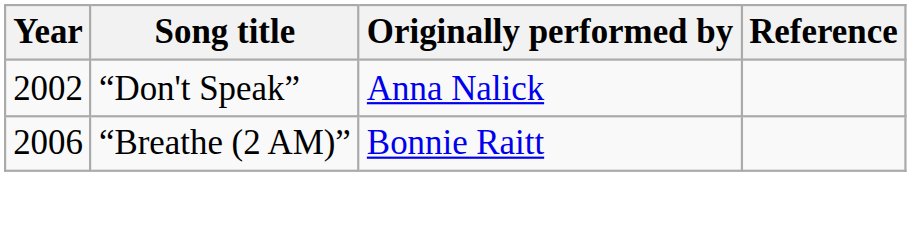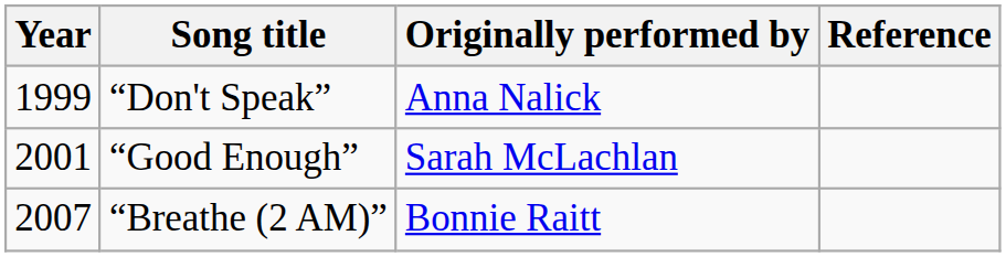“Don't Speak” | Year: 2002 -> 1999
+ row: 2001 | “Good Enough” | Sarah McLachlan
“Breathe (2 AM)” | Year: 2006 -> 2007
